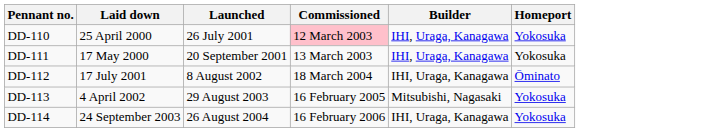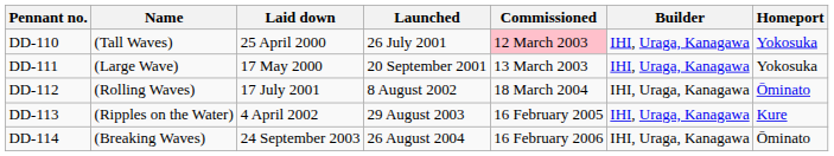+ column: Name | (Tall Waves) | (Large Wave) | (Rolling Waves) | (Ripples on the Water) | (Breaking Waves)
DD-113 | Builder: Mitsubishi, Nagasaki -> IHI, Uraga, Kanagawa
DD-113 | Homeport: Yokosuka -> Kure
DD-114 | Homeport: Yokosuka -> Ōminato
